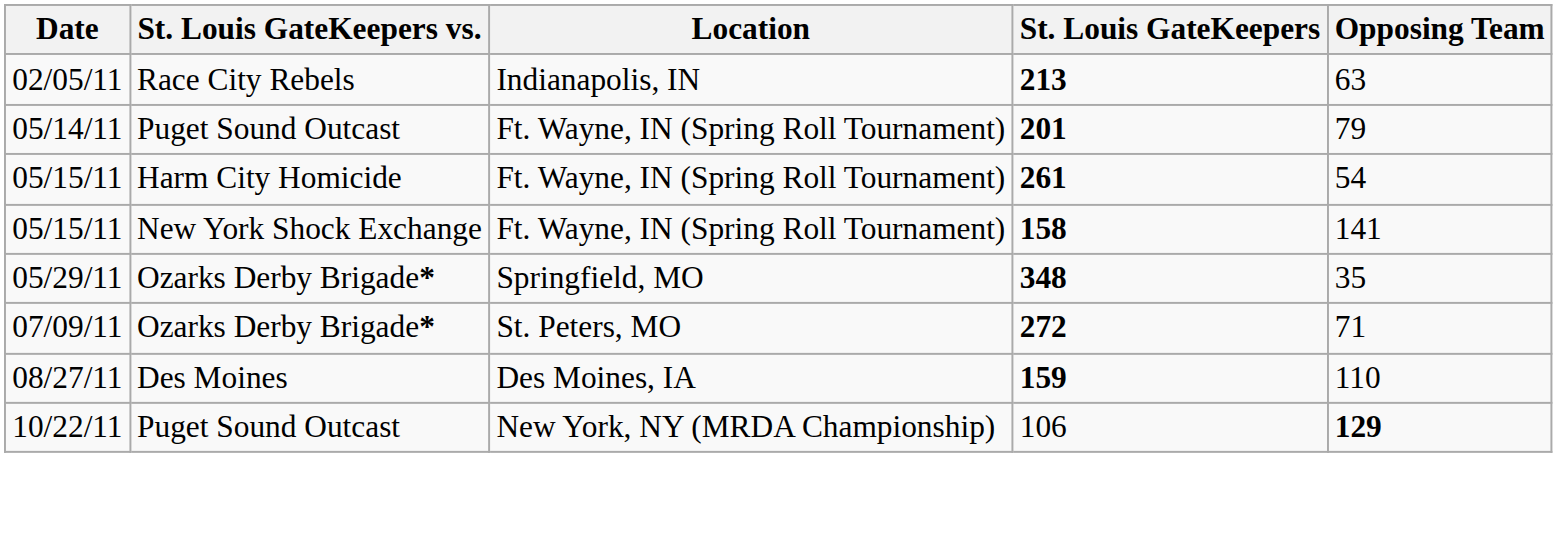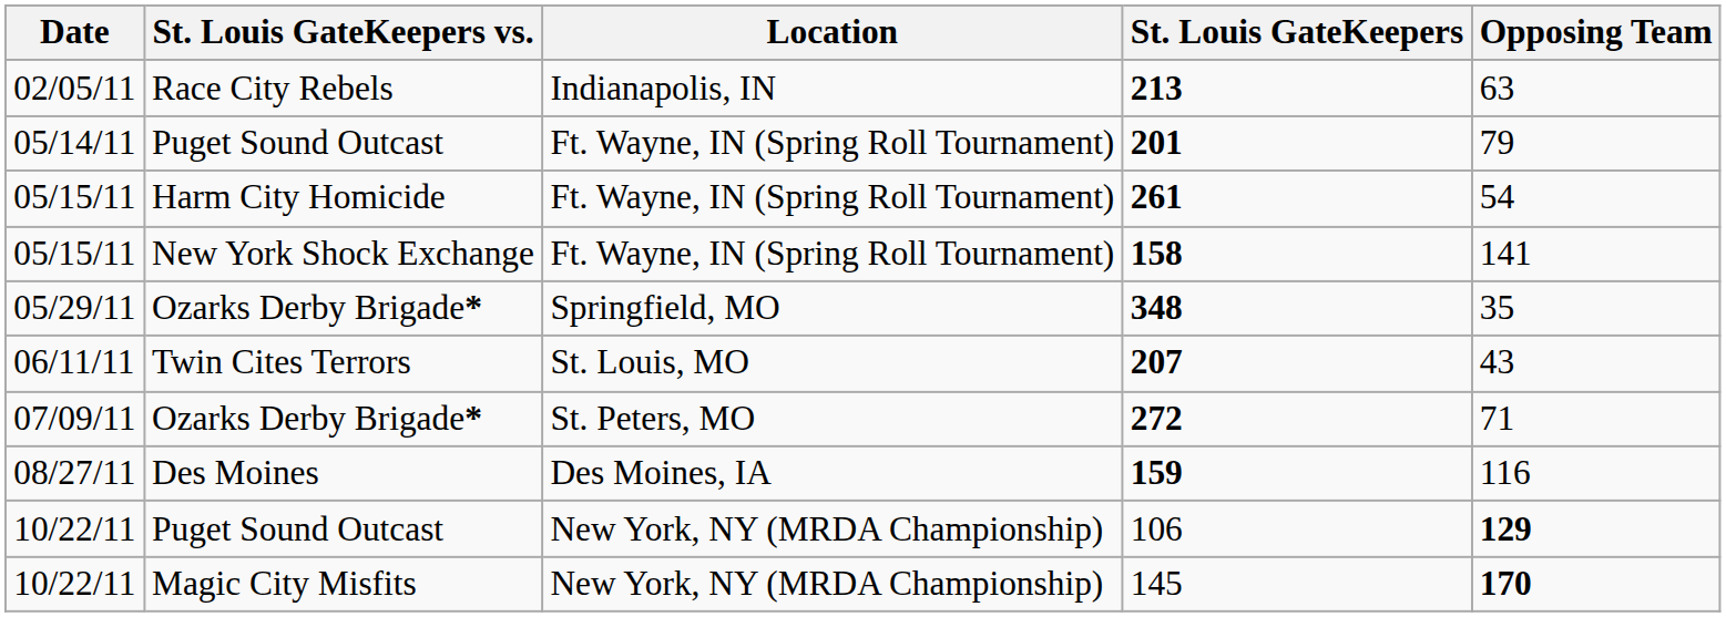+ row: 06/11/11 | Twin Cites Terrors | St. Louis, MO | 207 | 43
159 | Opposing Team: 110 -> 116
+ row: 10/22/11 | Magic City Misfits | New York, NY (MRDA Championship) | 145 | 170
